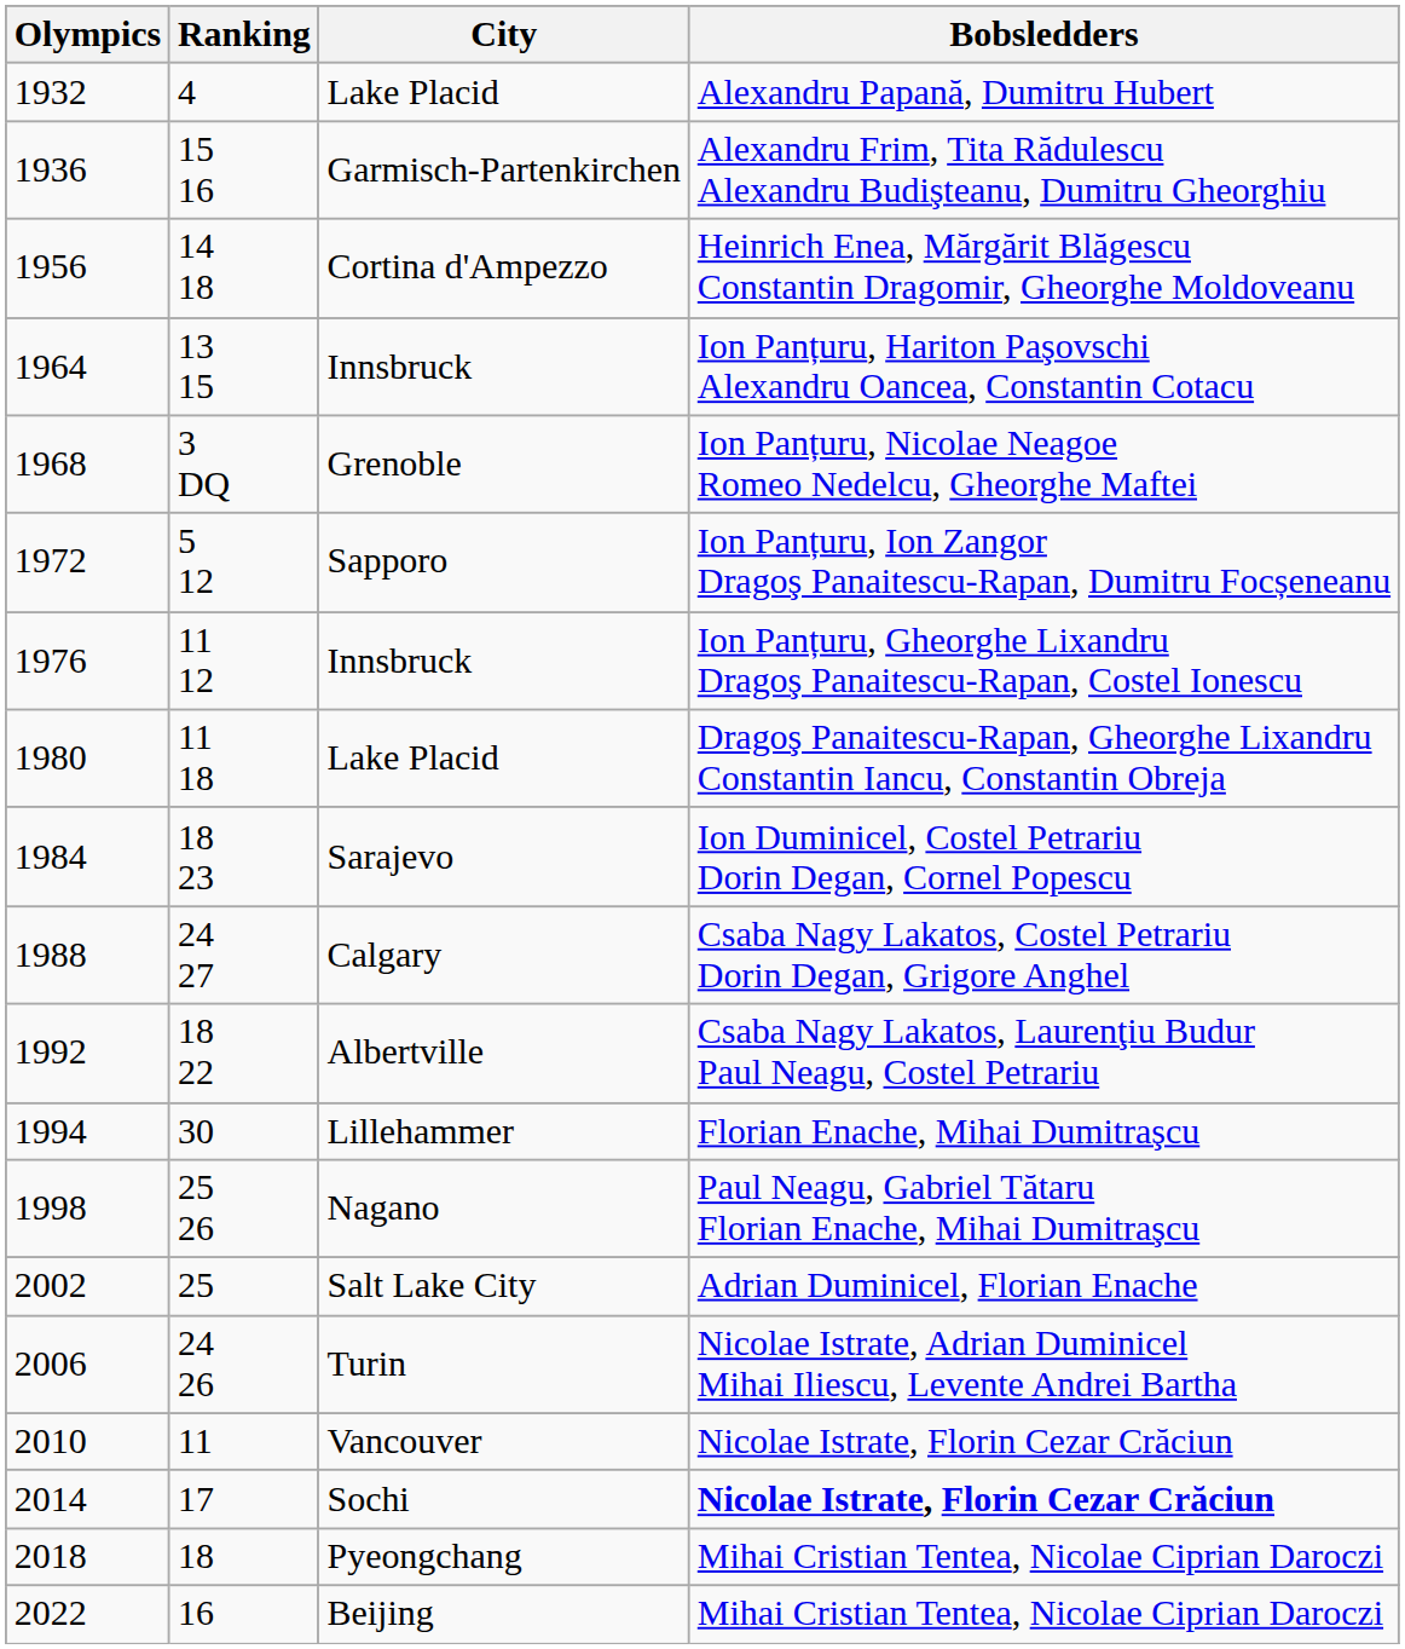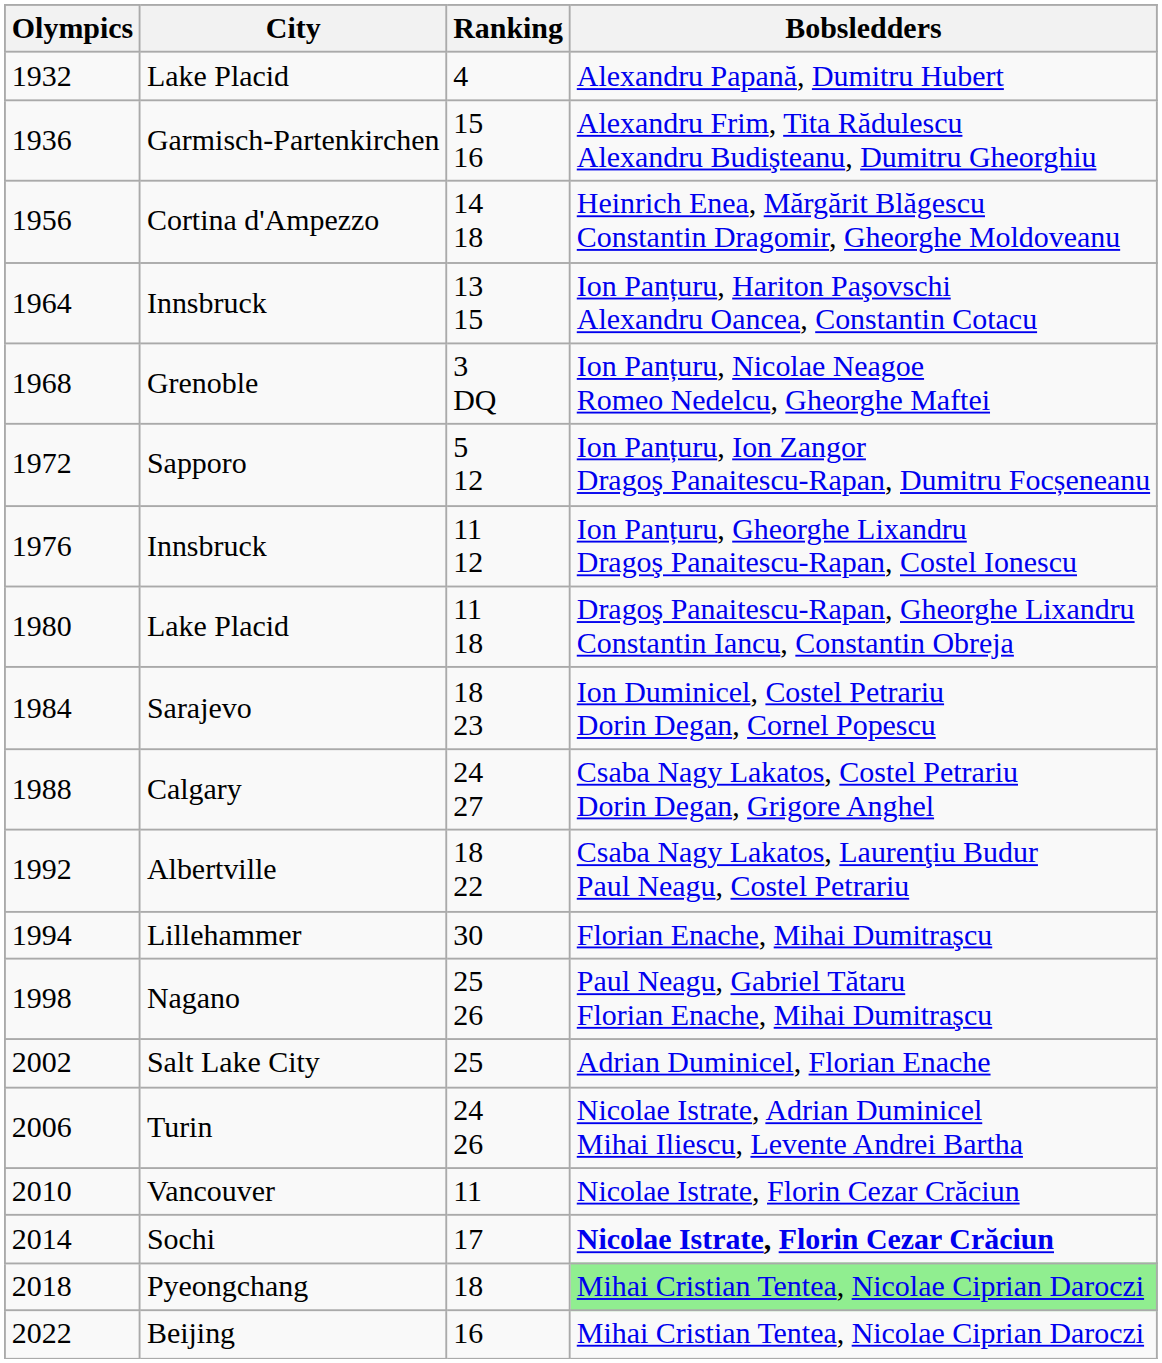columns swapped: City <-> Ranking
2018 | Bobsledders: no background -> lightgreen background
